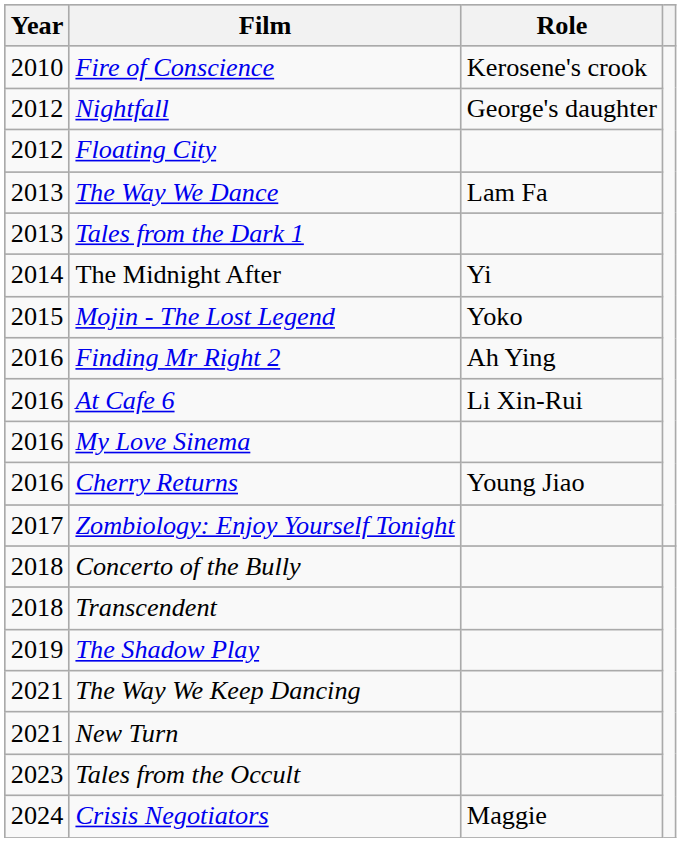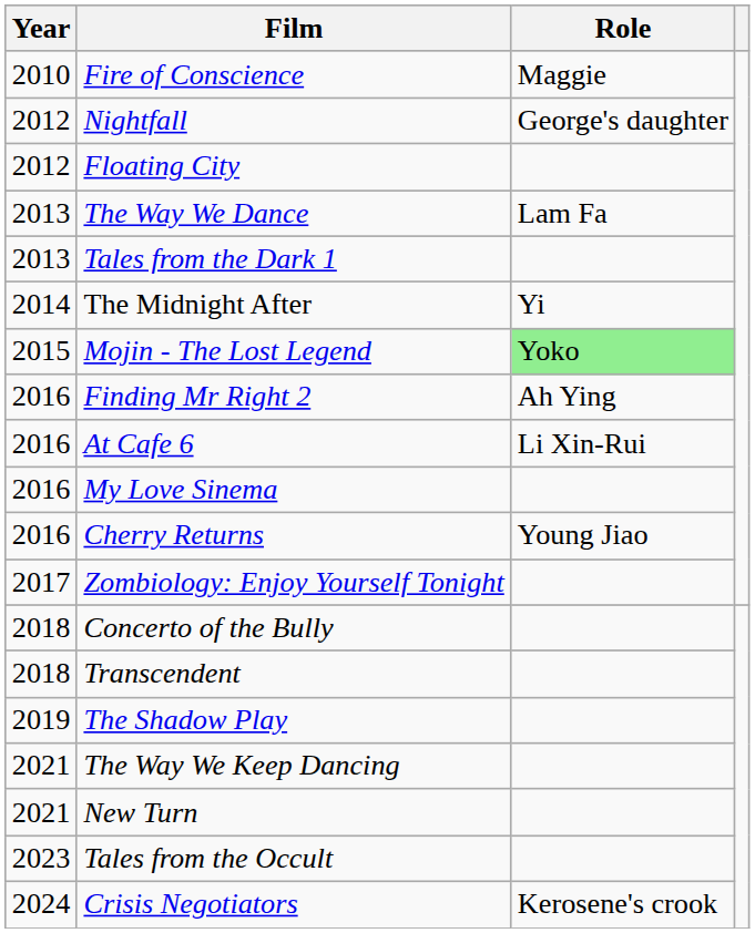Fire of Conscience | Role: Kerosene's crook -> Maggie
Mojin - The Lost Legend | Role: no background -> lightgreen background
Crisis Negotiators | Role: Maggie -> Kerosene's crook
